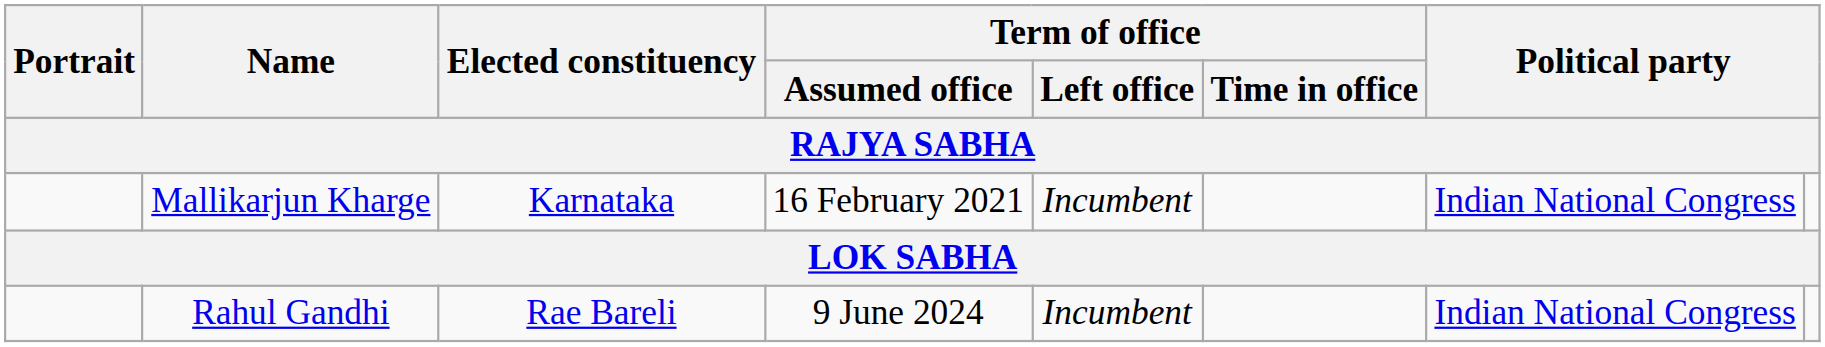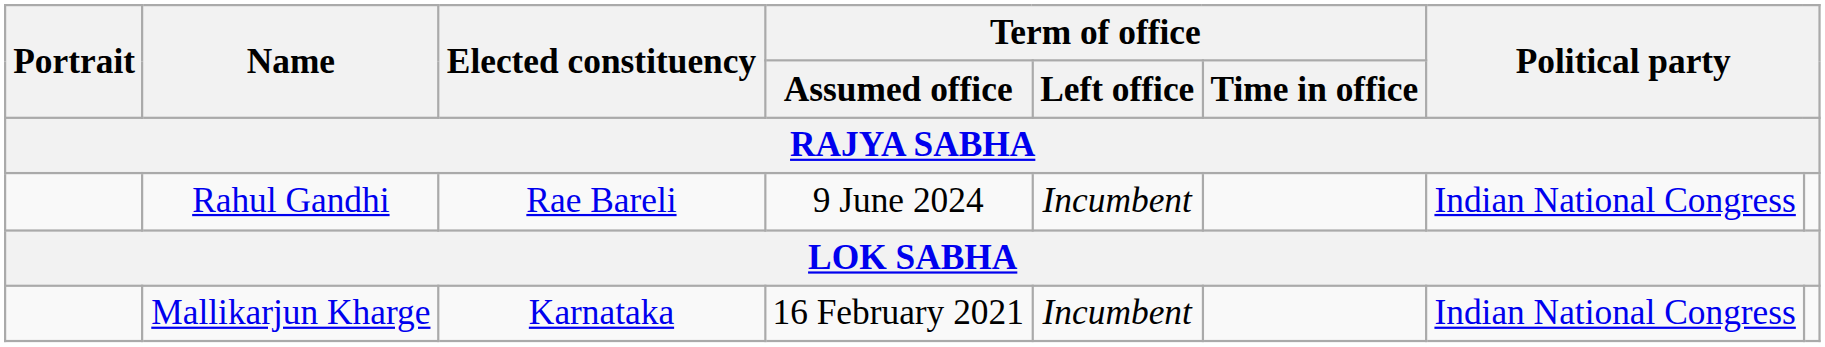rows swapped: Mallikarjun Kharge <-> Rahul Gandhi
